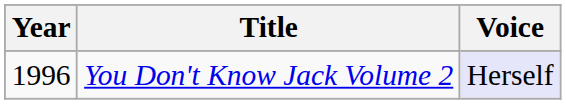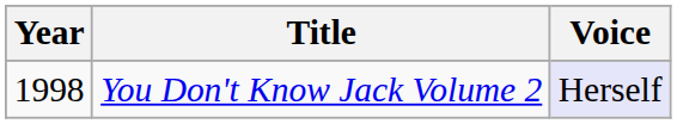You Don't Know Jack Volume 2 | Year: 1996 -> 1998
